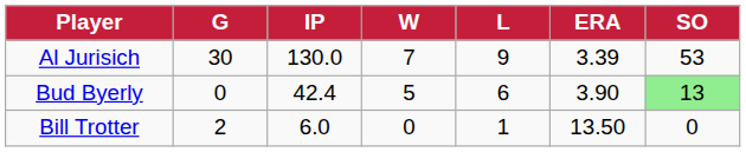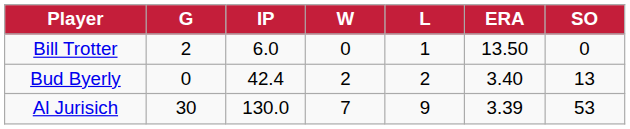rows swapped: Al Jurisich <-> Bill Trotter
Bud Byerly | W: 5 -> 2
Bud Byerly | L: 6 -> 2
Bud Byerly | ERA: 3.90 -> 3.40
Bud Byerly | SO: lightgreen background -> no background
